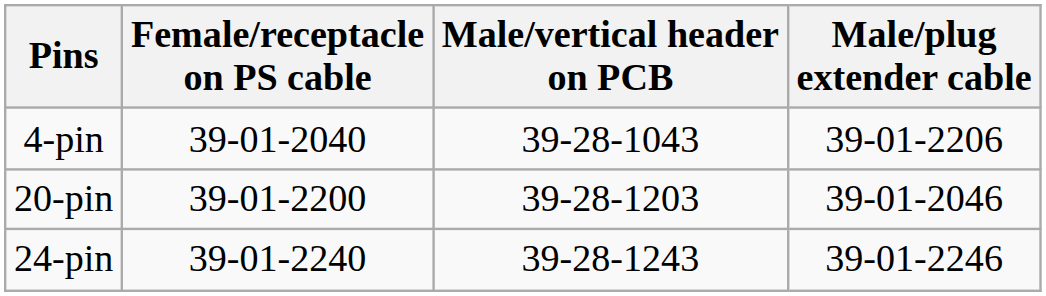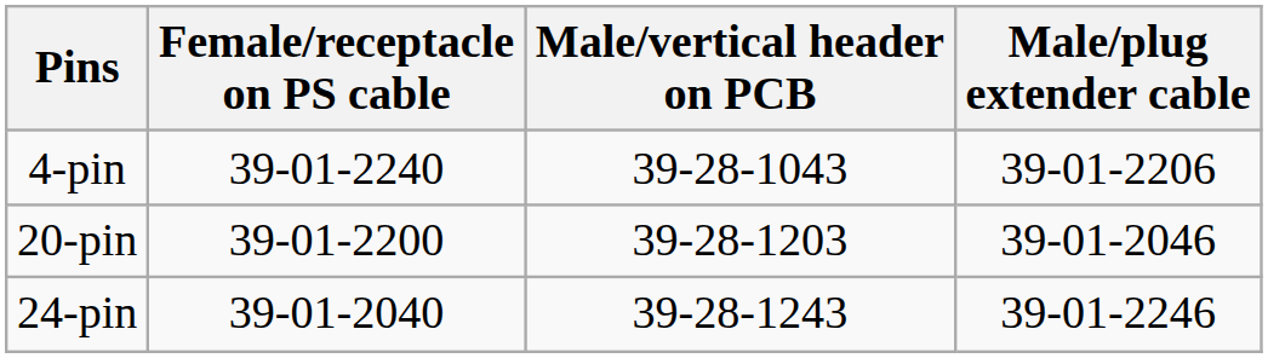4-pin | Female/receptacle on PS cable: 39-01-2040 -> 39-01-2240
24-pin | Female/receptacle on PS cable: 39-01-2240 -> 39-01-2040
